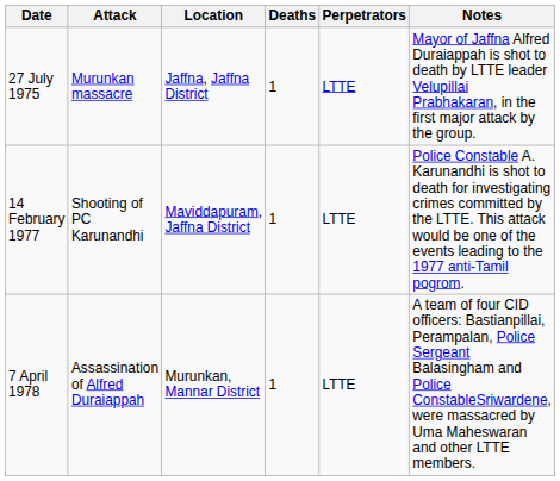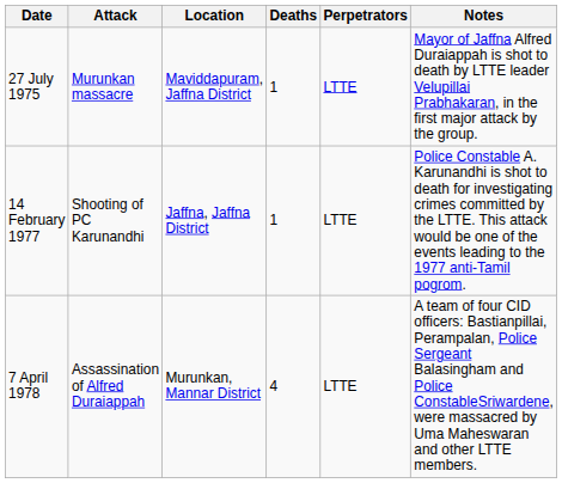27 July 1975 | Location: Jaffna, Jaffna District -> Maviddapuram, Jaffna District
14 February 1977 | Location: Maviddapuram, Jaffna District -> Jaffna, Jaffna District
7 April 1978 | Deaths: 1 -> 4
